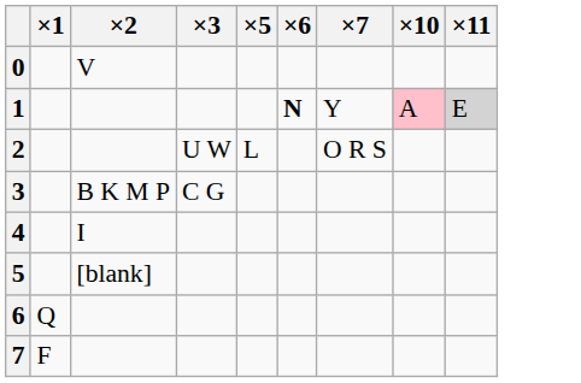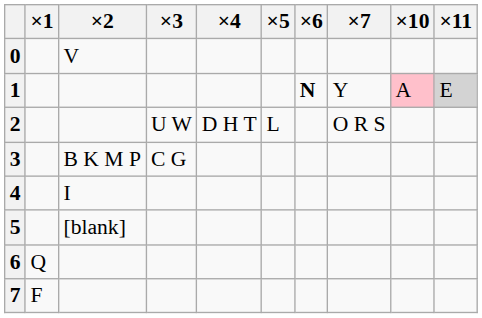+ column: ×4 | D H T
